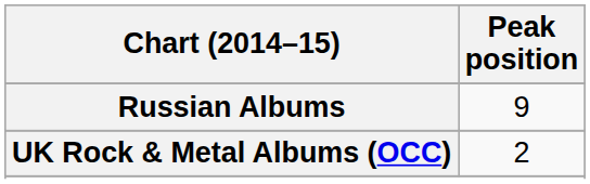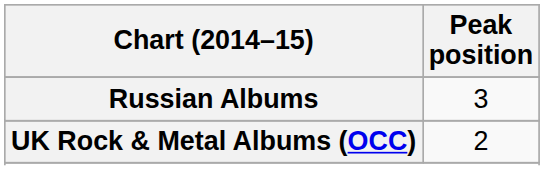Russian Albums | Peak position: 9 -> 3
